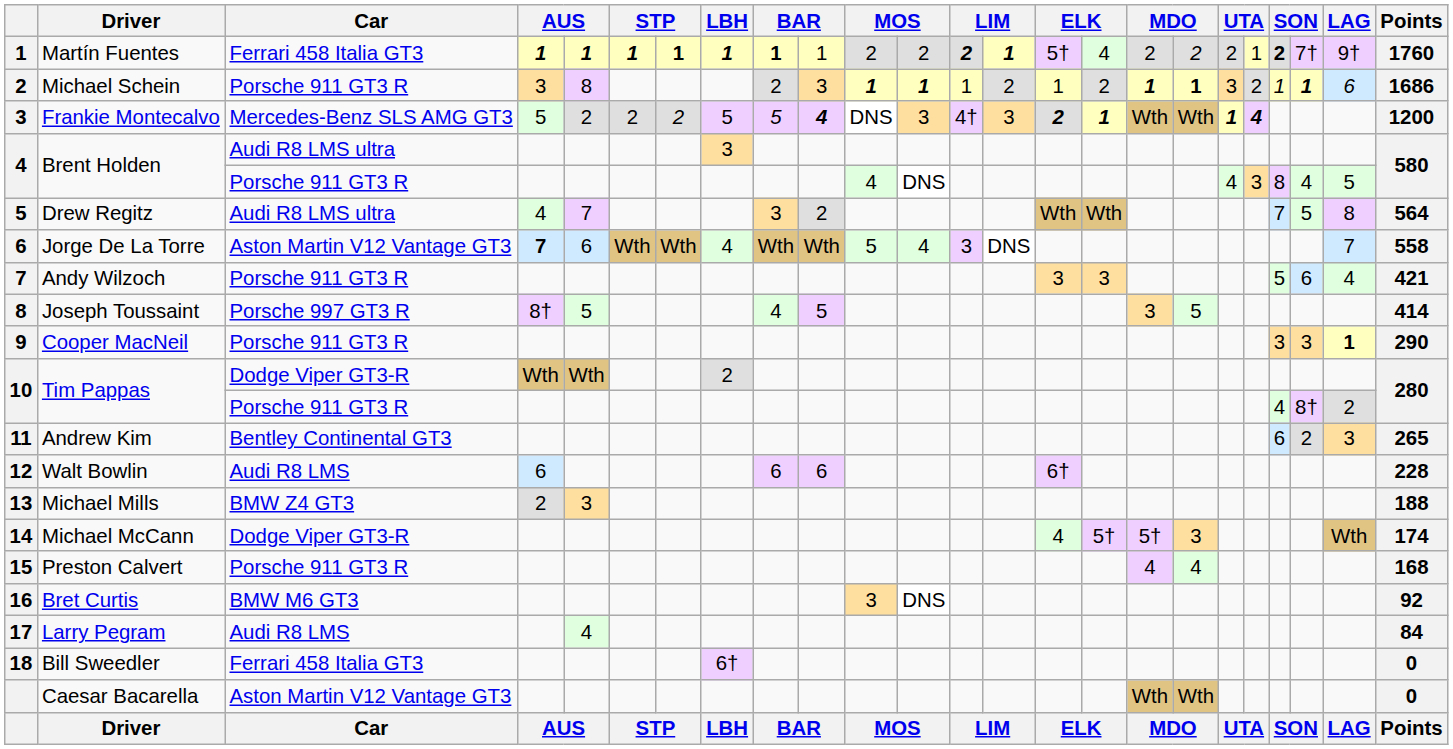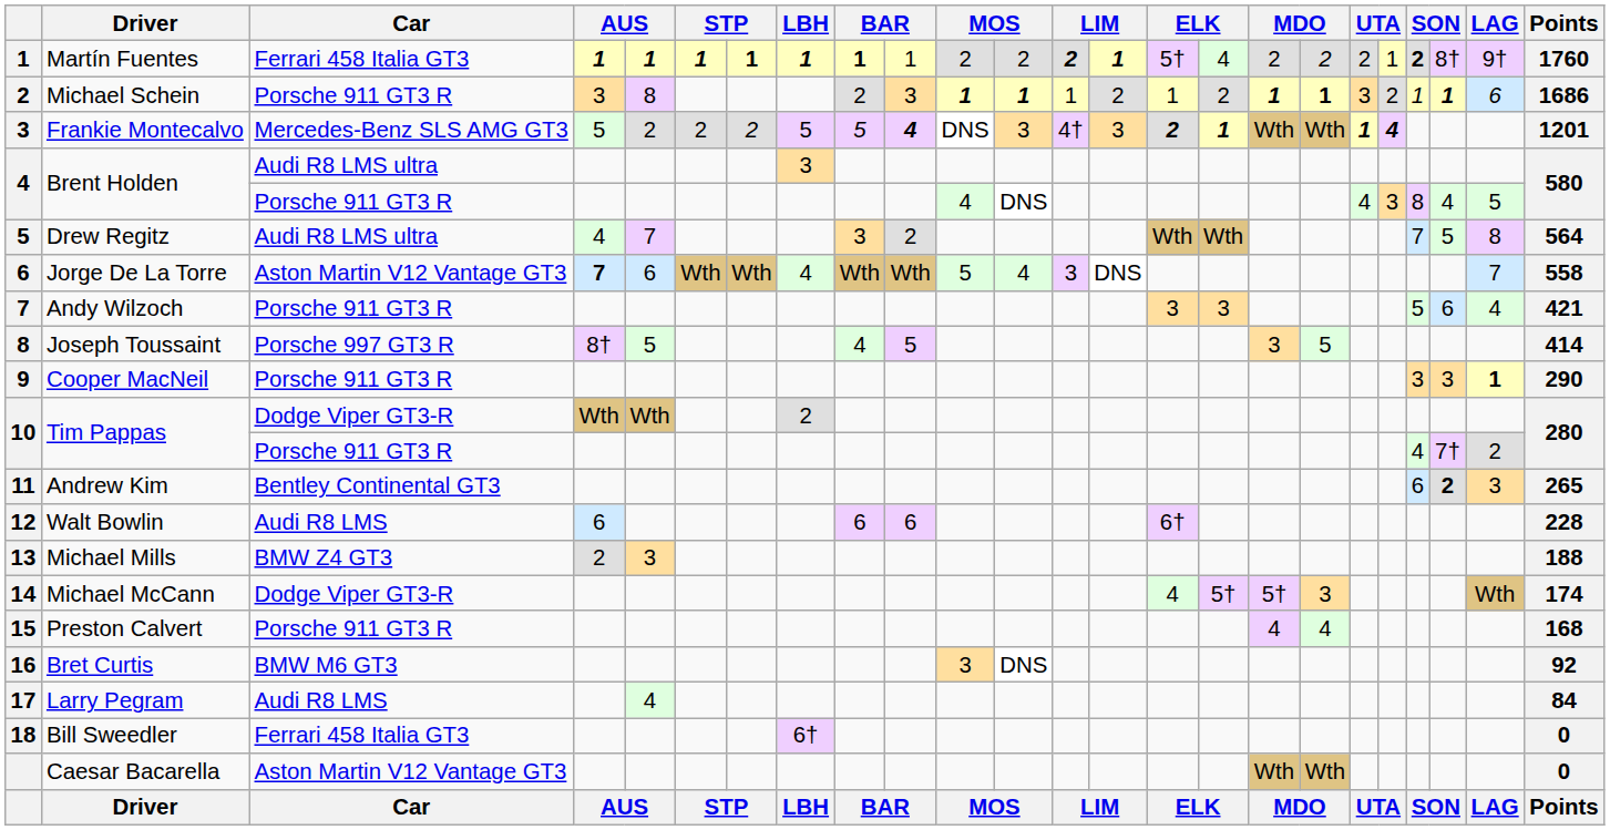Martín Fuentes | column 22: 7† -> 8†
Frankie Montecalvo | Points: 1200 -> 1201
Tim Pappas / Porsche 911 GT3 R | column 22: 8† -> 7†
Andrew Kim | column 22: normal -> bold
